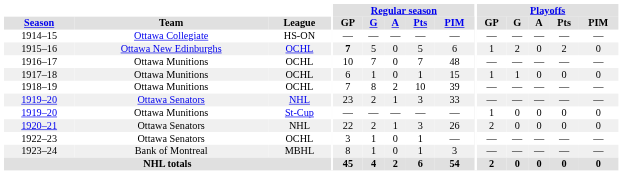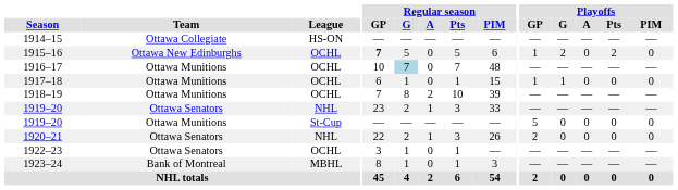1916–17 | Regular season / G: no background -> lightblue background
1919–20 / St-Cup | Playoffs / GP: 1 -> 5
